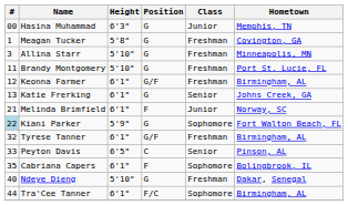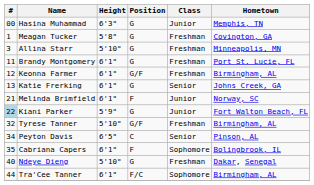Brandy Montgomery | Height: 5'10" -> 6'1"
Kiani Parker | Class: Sophomore -> Junior
Tyrese Tanner | Height: 6'1" -> 5'10"
Peyton Davis | #: 33 -> 34
